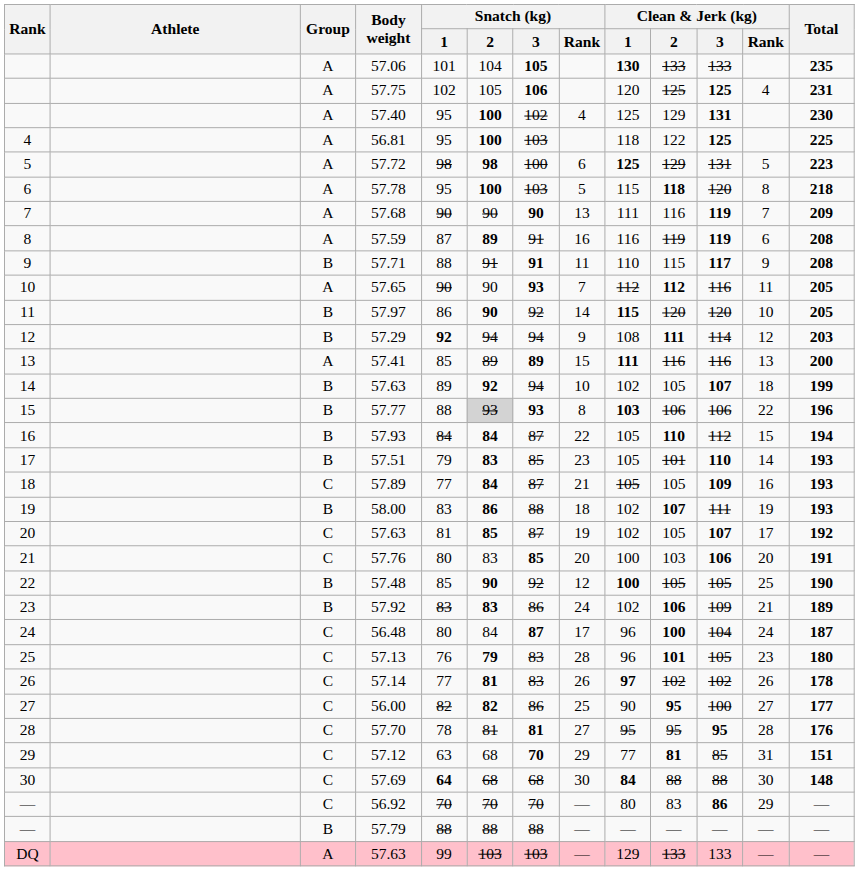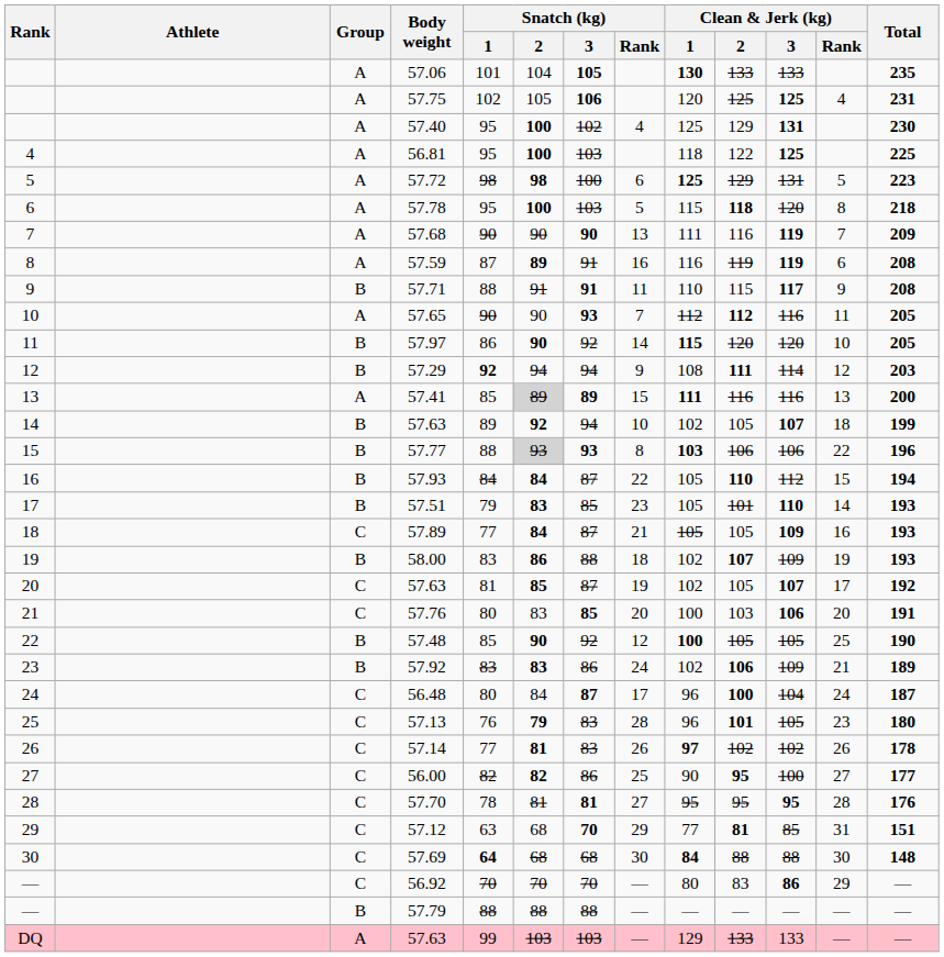57.41 | Snatch (kg) / 2: no background -> lightgrey background
58.00 | Clean & Jerk (kg) / 3: 111 -> 109
